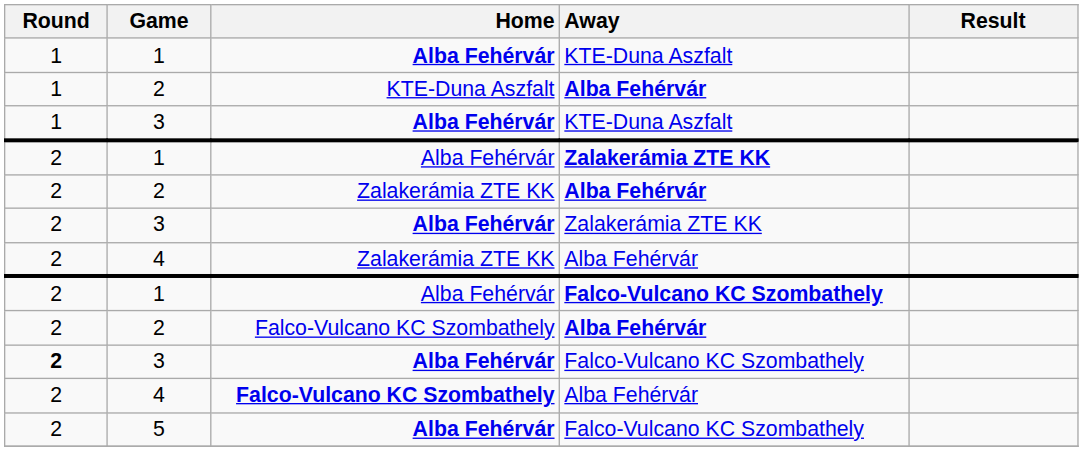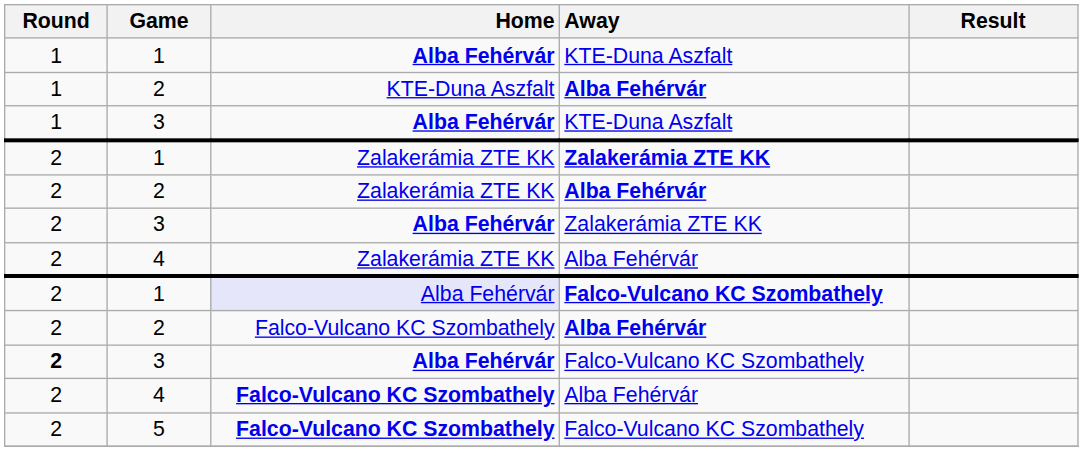1 / Zalakerámia ZTE KK | Home: Alba Fehérvár -> Zalakerámia ZTE KK
1 / Falco-Vulcano KC Szombathely | Home: no background -> lavender background
5 | Home: Alba Fehérvár -> Falco-Vulcano KC Szombathely
